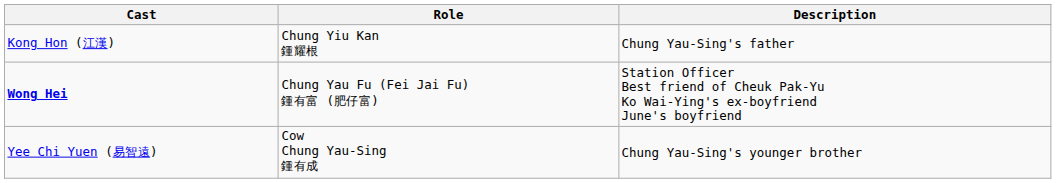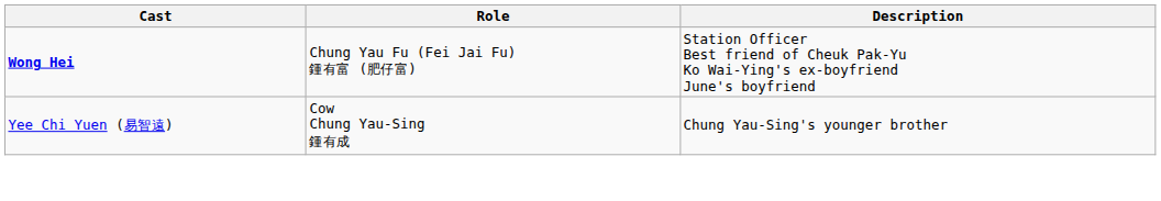- row: Kong Hon (江漢) | Chung Yiu Kan 鍾耀根 | Chung Yau-Sing's father
